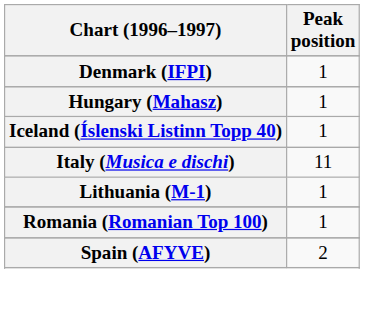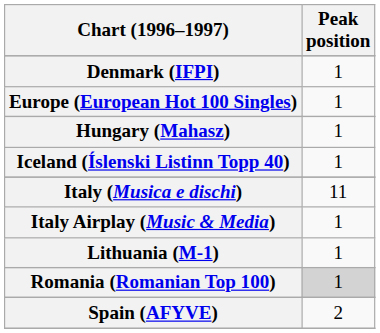+ row: Europe (European Hot 100 Singles) | 1
+ row: Italy Airplay (Music & Media) | 1
Romania (Romanian Top 100) | Peak position: no background -> lightgrey background
